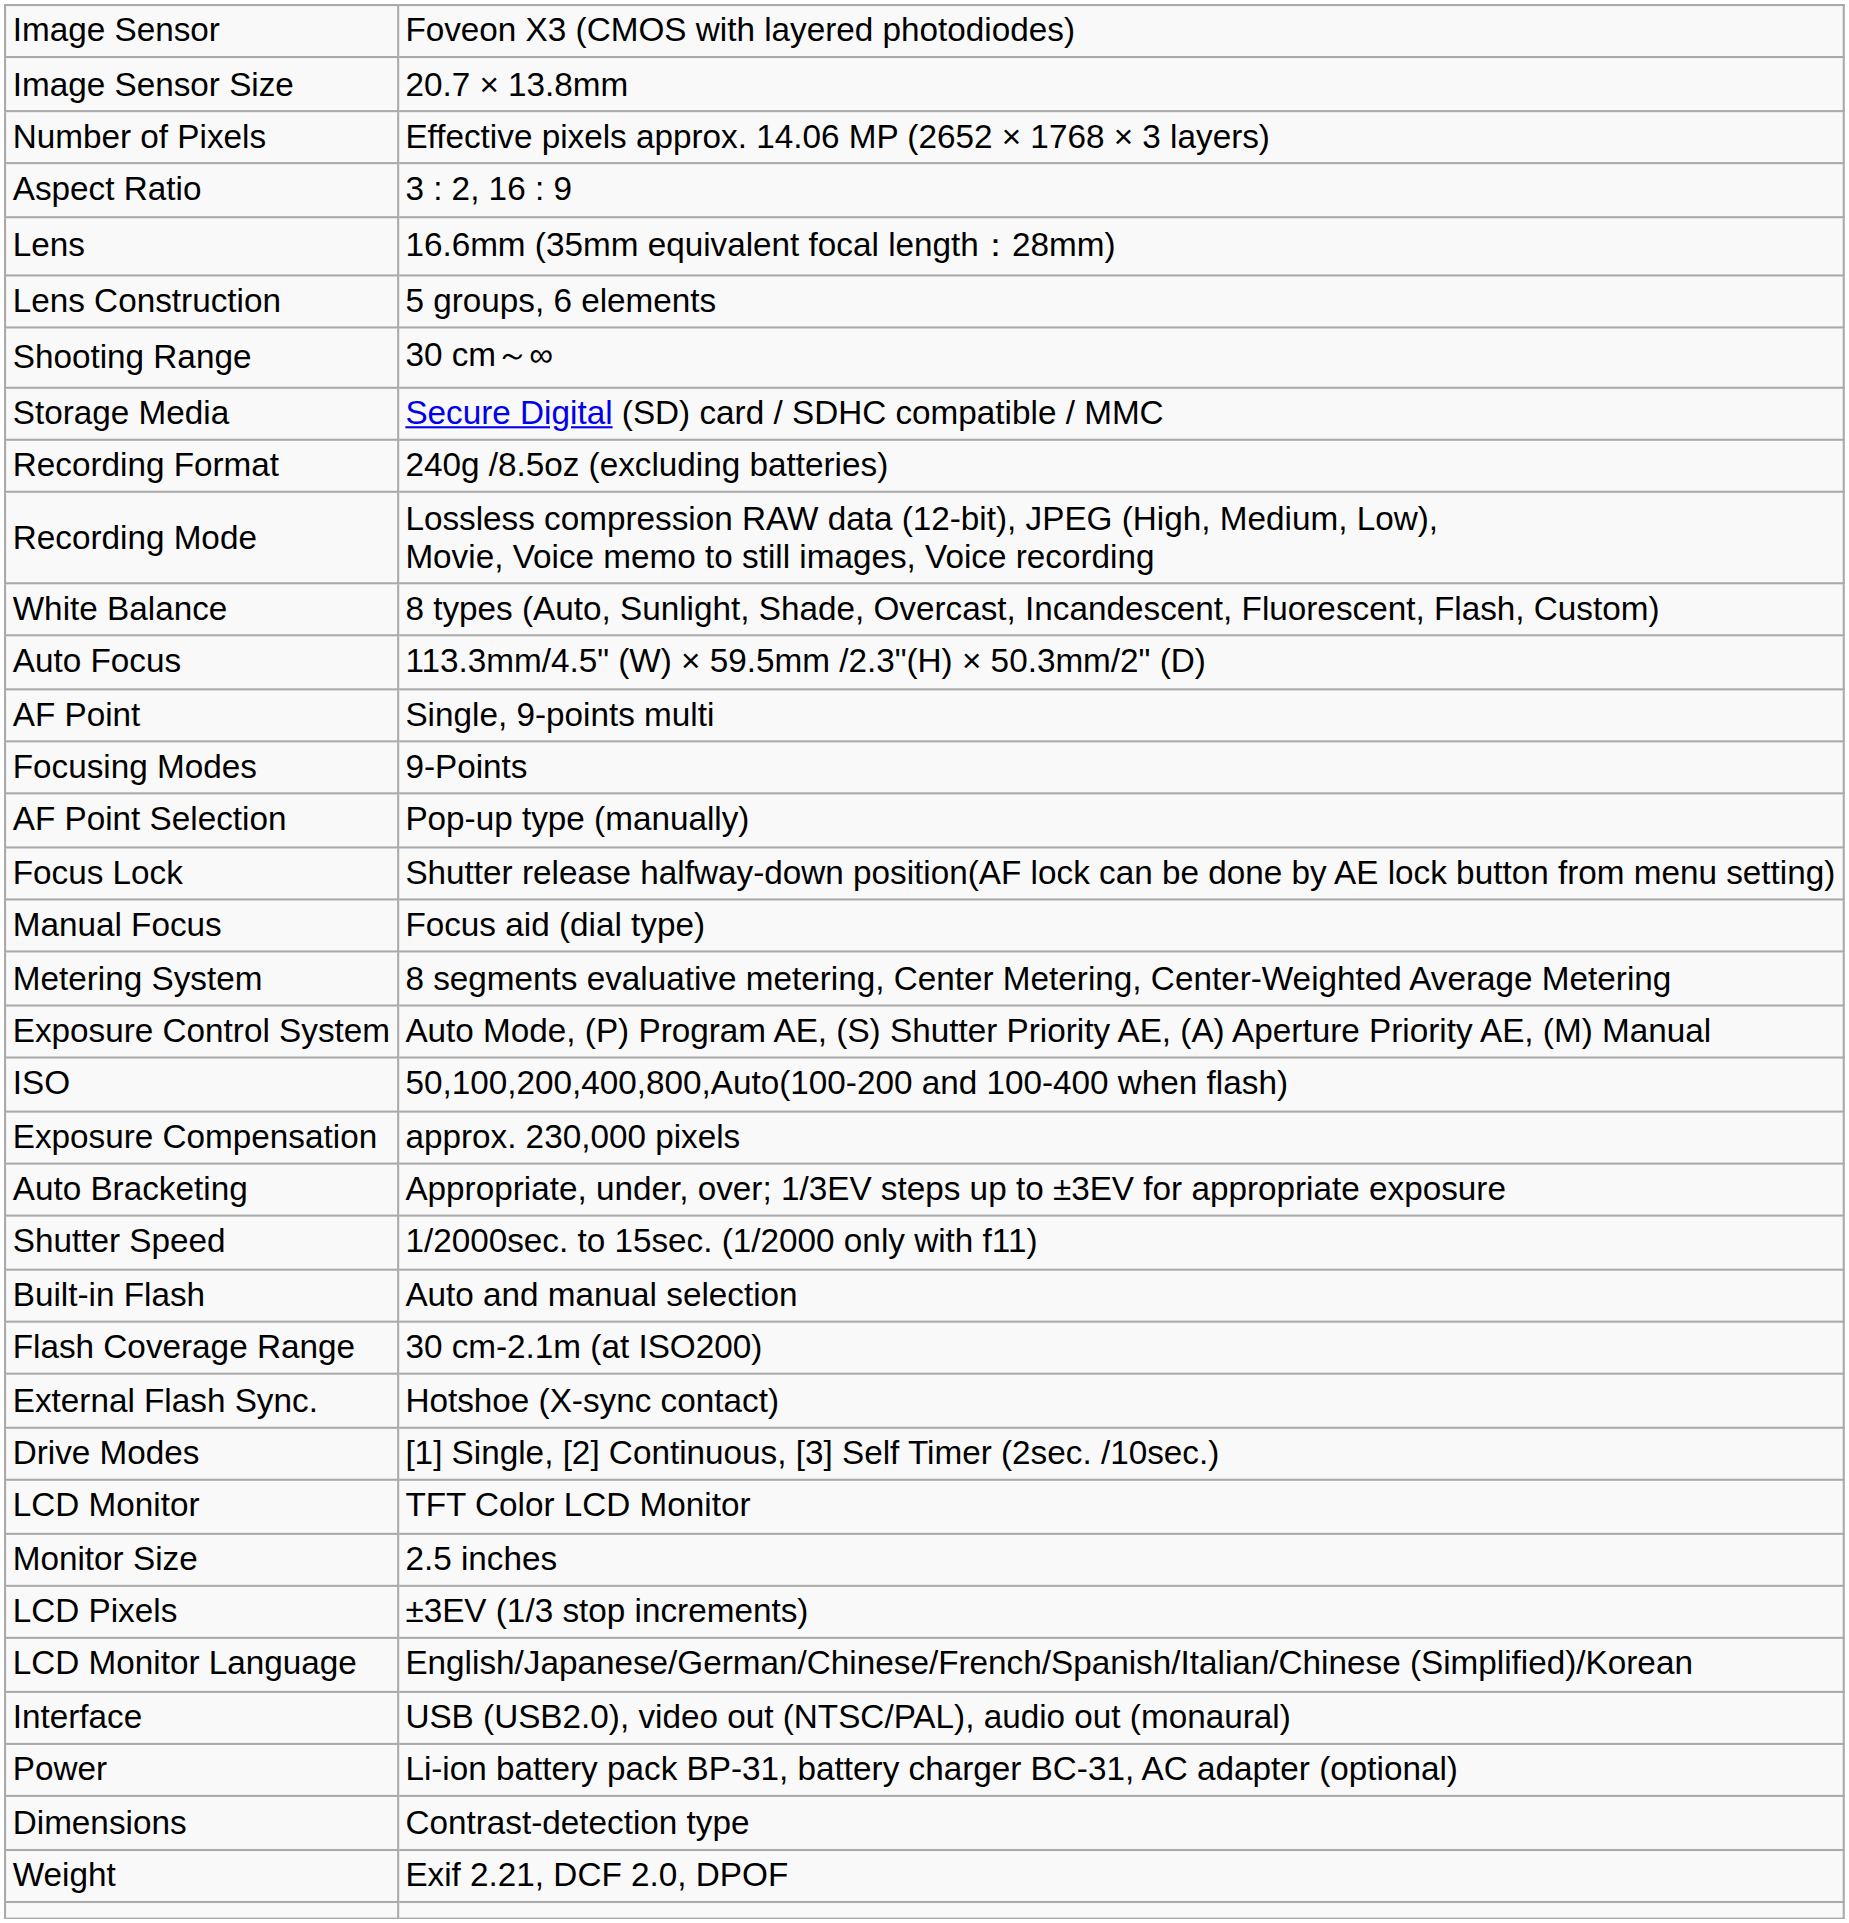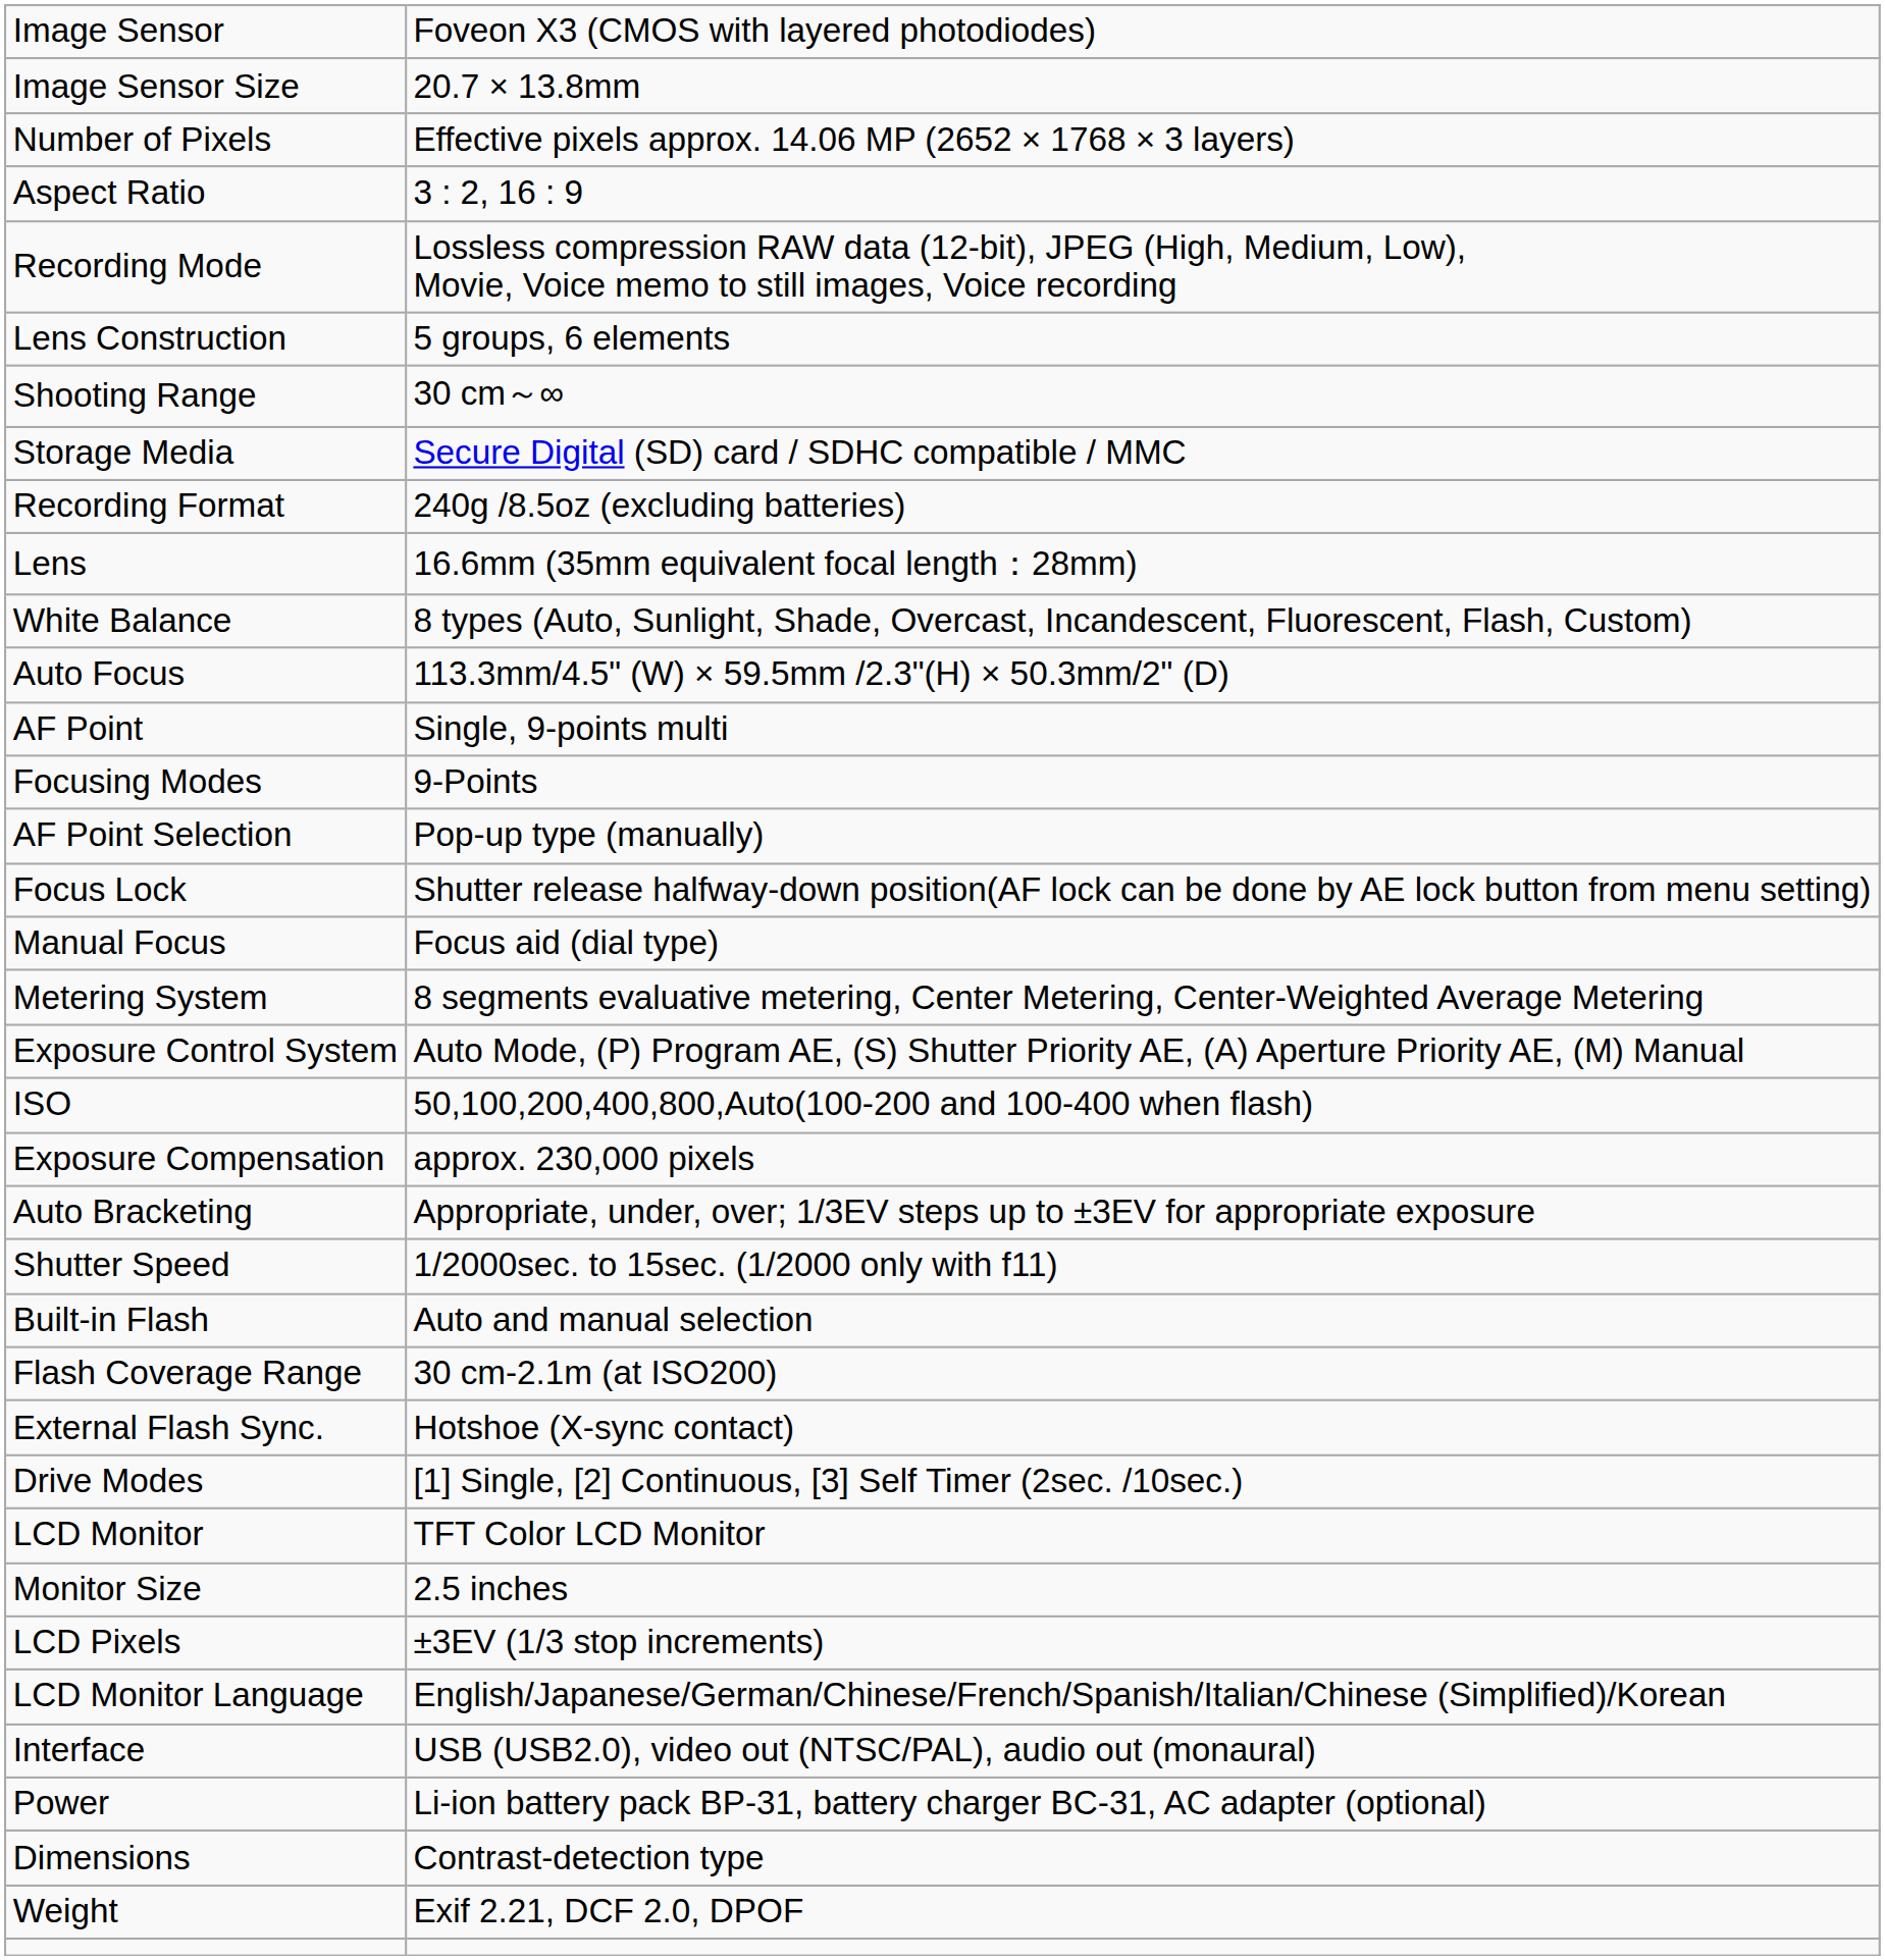rows swapped: Lens <-> Recording Mode
